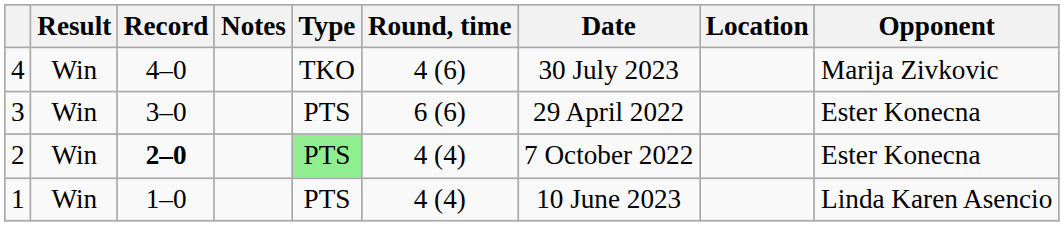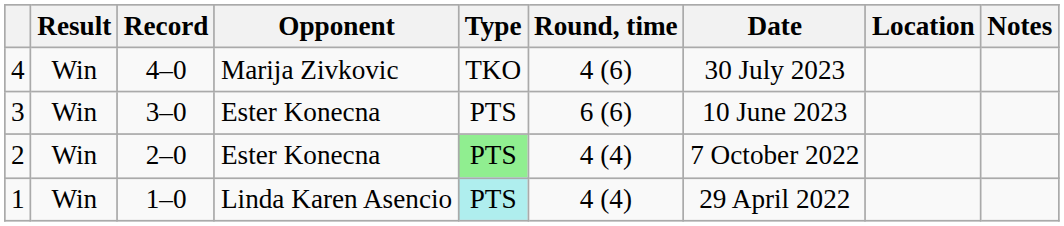columns swapped: Opponent <-> Notes
3 | Date: 29 April 2022 -> 10 June 2023
2 | Record: bold -> normal
1 | Type: no background -> paleturquoise background
1 | Date: 10 June 2023 -> 29 April 2022
